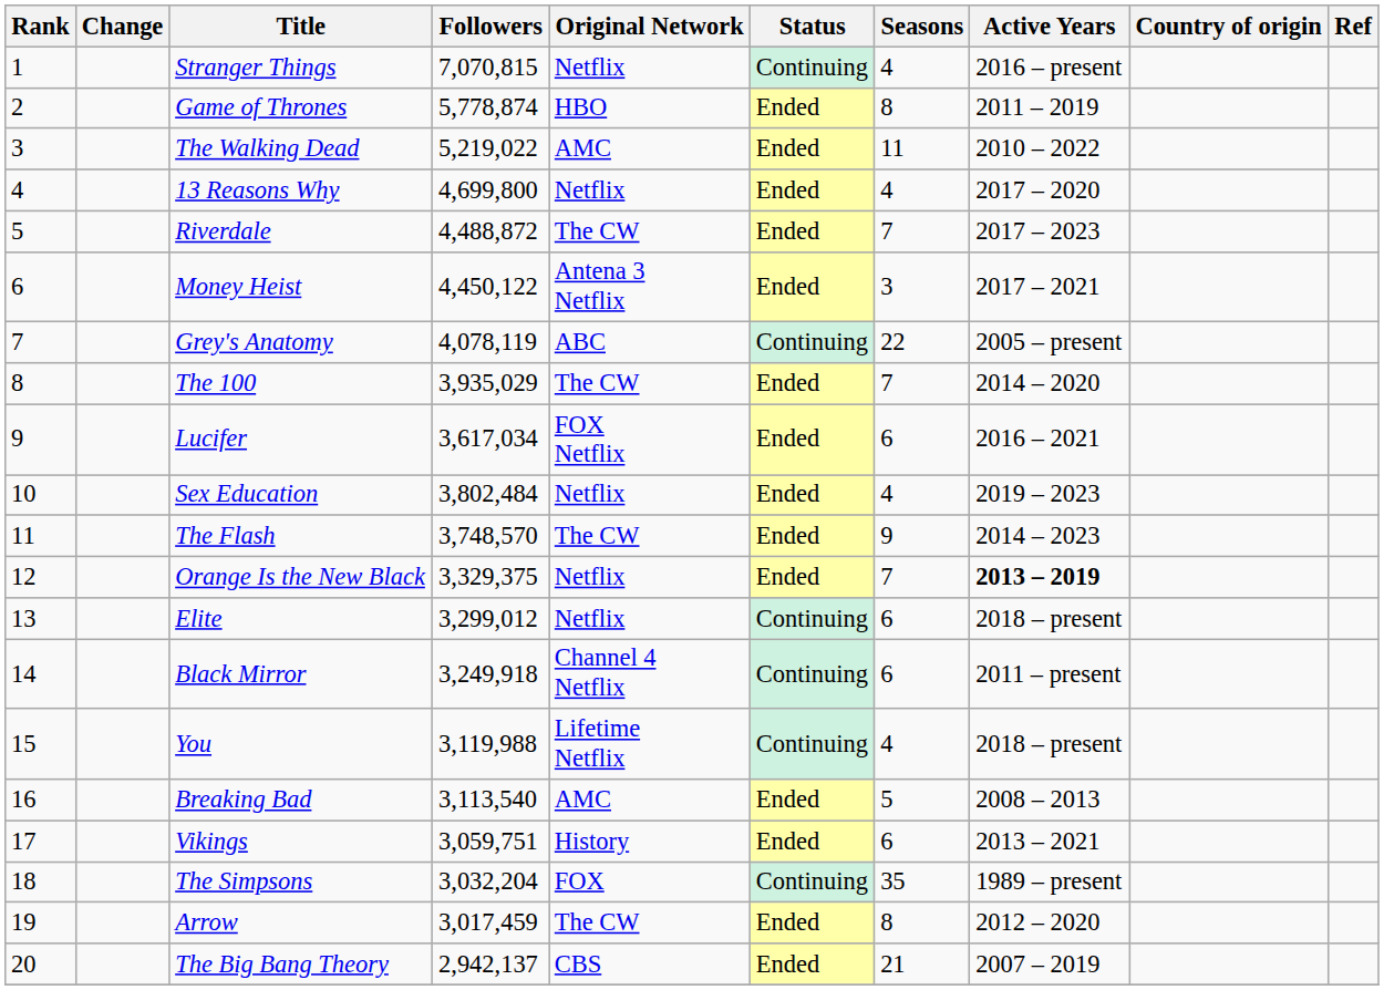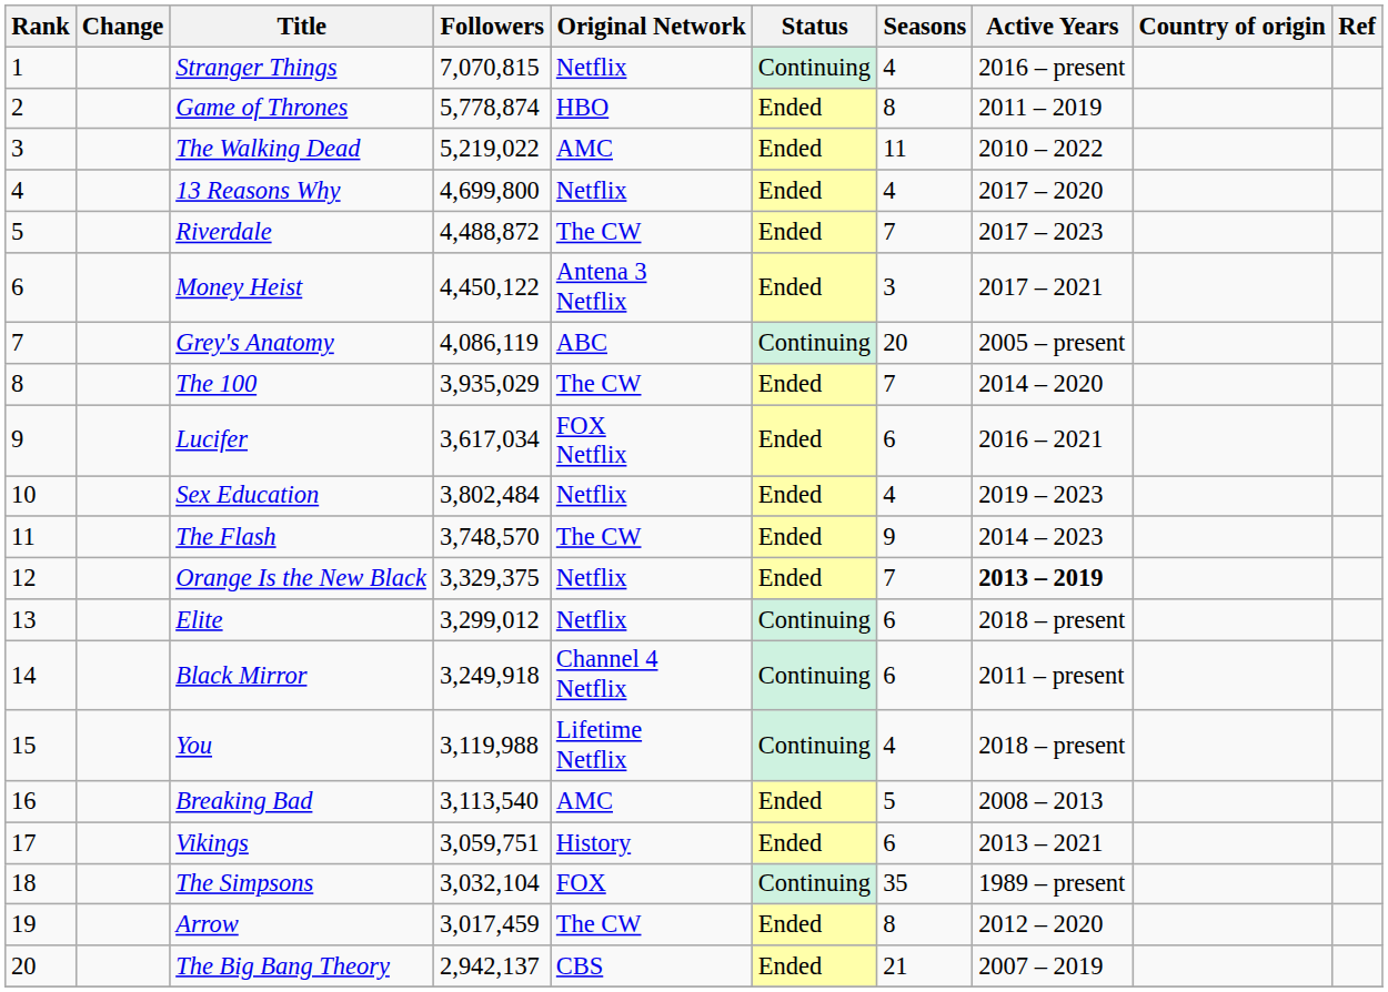Grey's Anatomy | Followers: 4,078,119 -> 4,086,119
Grey's Anatomy | Seasons: 22 -> 20
The Simpsons | Followers: 3,032,204 -> 3,032,104
